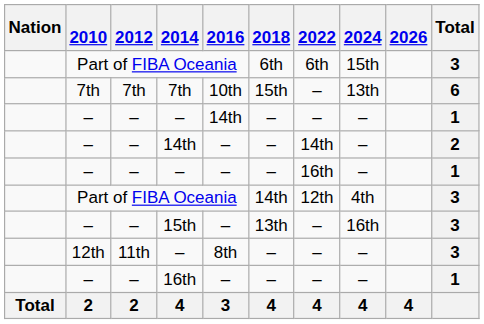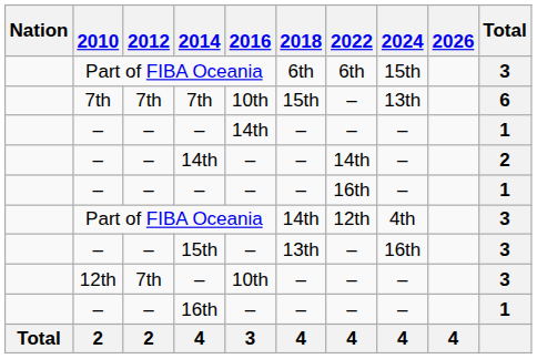12th / – | 2012: 11th -> 7th
12th / – | 2016: 8th -> 10th
